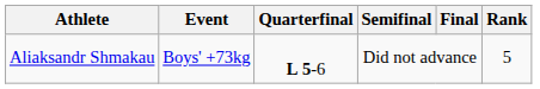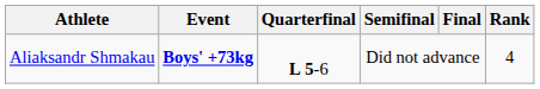Aliaksandr Shmakau | Event: normal -> bold
Aliaksandr Shmakau | Rank: 5 -> 4
